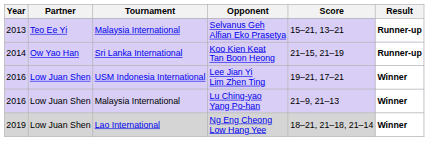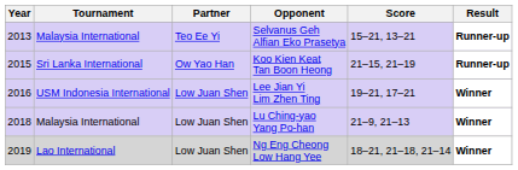columns swapped: Tournament <-> Partner
Koo Kien Keat Tan Boon Heong | Year: 2014 -> 2015
Lu Ching-yao Yang Po-han | Year: 2016 -> 2018
